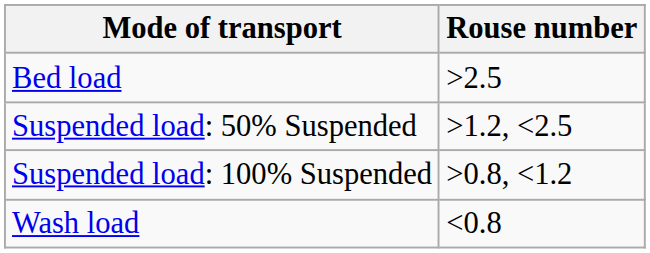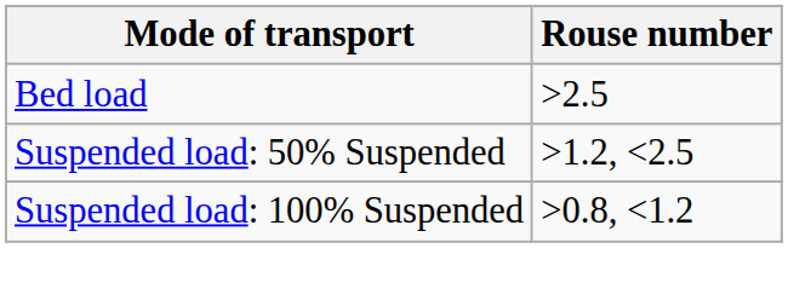- row: Wash load | <0.8
